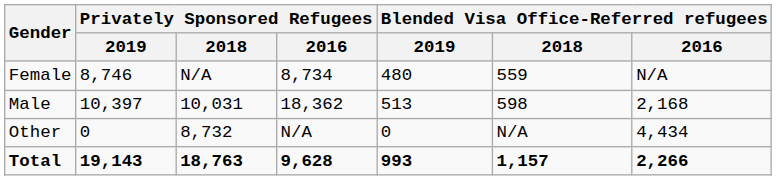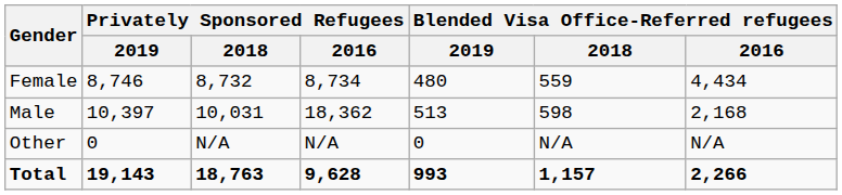Female | Privately Sponsored Refugees / 2018: N/A -> 8,732
Female | Blended Visa Office-Referred refugees / 2016: N/A -> 4,434
Other | Privately Sponsored Refugees / 2018: 8,732 -> N/A
Other | Blended Visa Office-Referred refugees / 2016: 4,434 -> N/A
